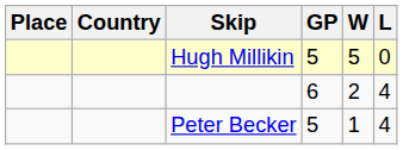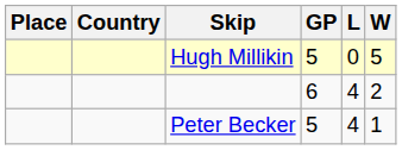columns swapped: W <-> L
